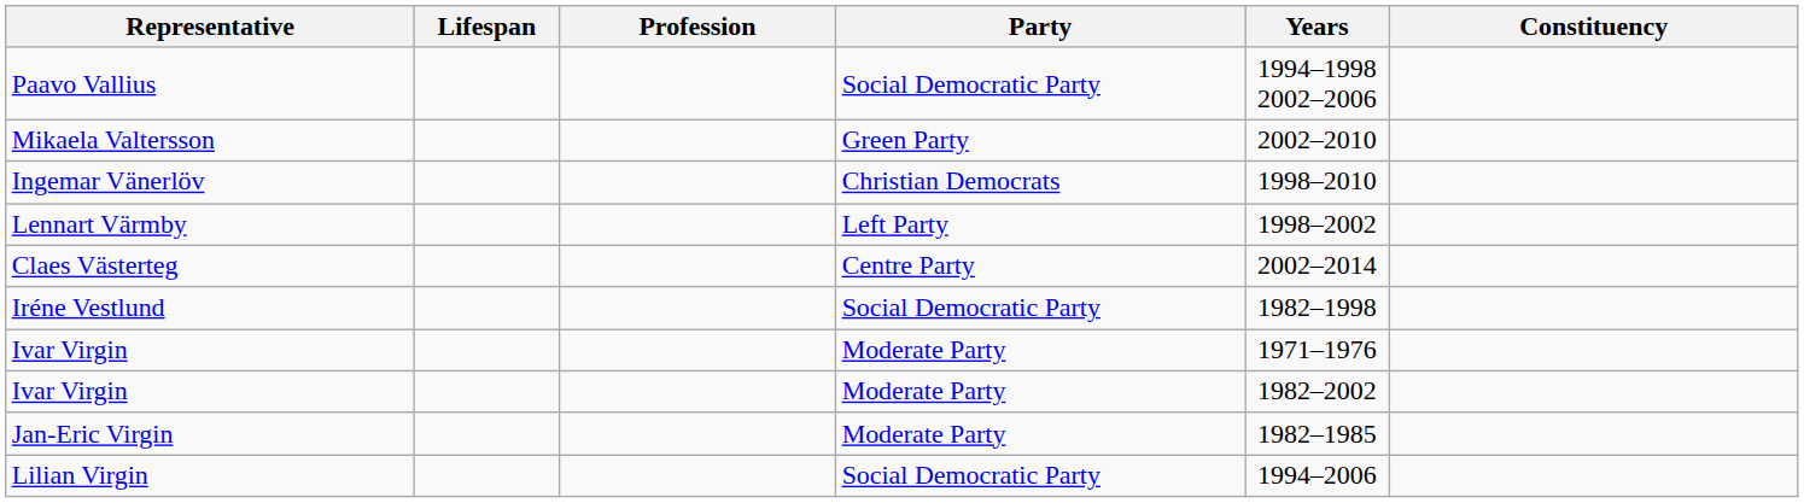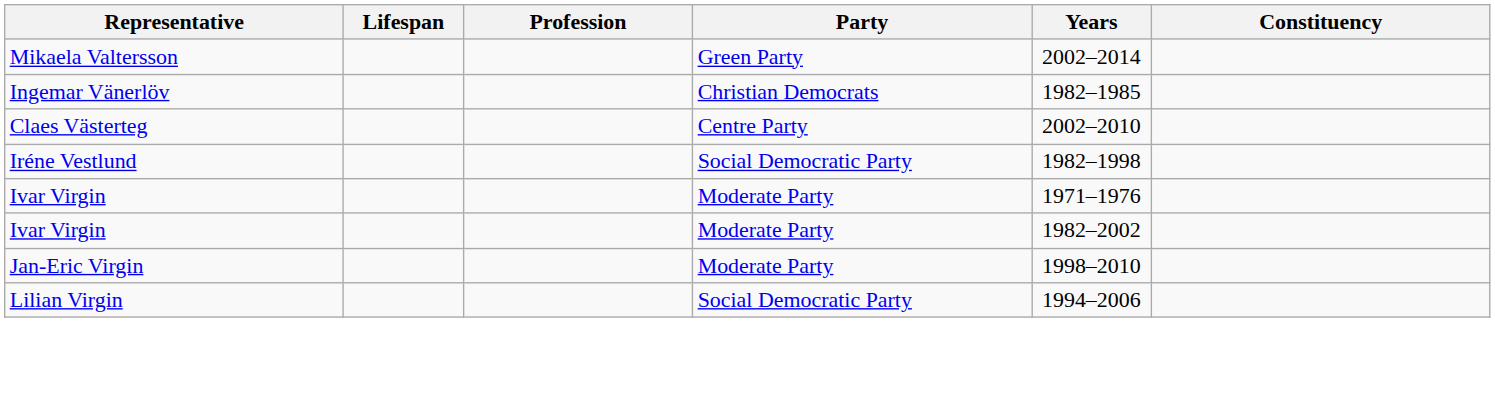- row: Paavo Vallius | Social Democratic Party | 1994–1998 2002–2006
Mikaela Valtersson | Years: 2002–2010 -> 2002–2014
Ingemar Vänerlöv | Years: 1998–2010 -> 1982–1985
- row: Lennart Värmby | Left Party | 1998–2002
Claes Västerteg | Years: 2002–2014 -> 2002–2010
Jan-Eric Virgin | Years: 1982–1985 -> 1998–2010
